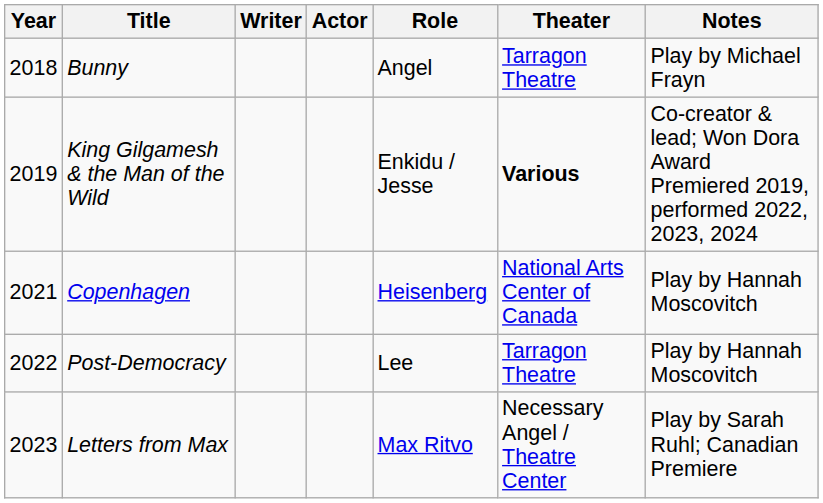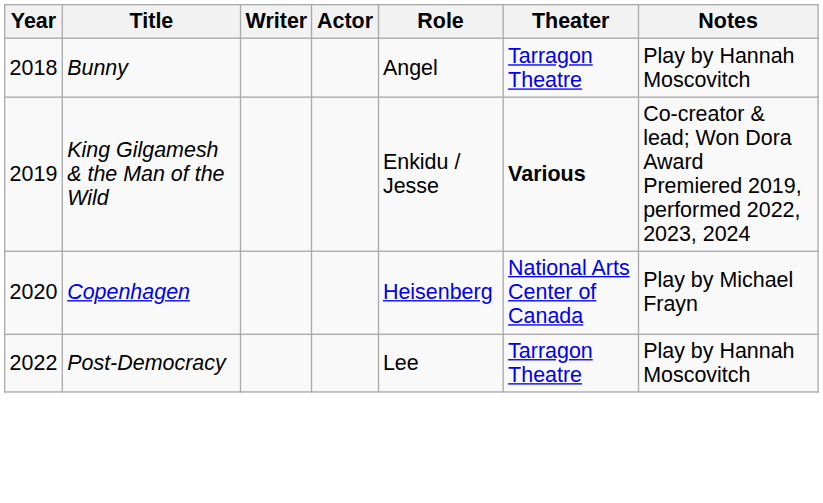Bunny | Notes: Play by Michael Frayn -> Play by Hannah Moscovitch
Copenhagen | Year: 2021 -> 2020
Copenhagen | Notes: Play by Hannah Moscovitch -> Play by Michael Frayn
- row: 2023 | Letters from Max | Max Ritvo | Necessary Angel / Theatre Center | Play by Sarah Ruhl; Canadian Premiere
